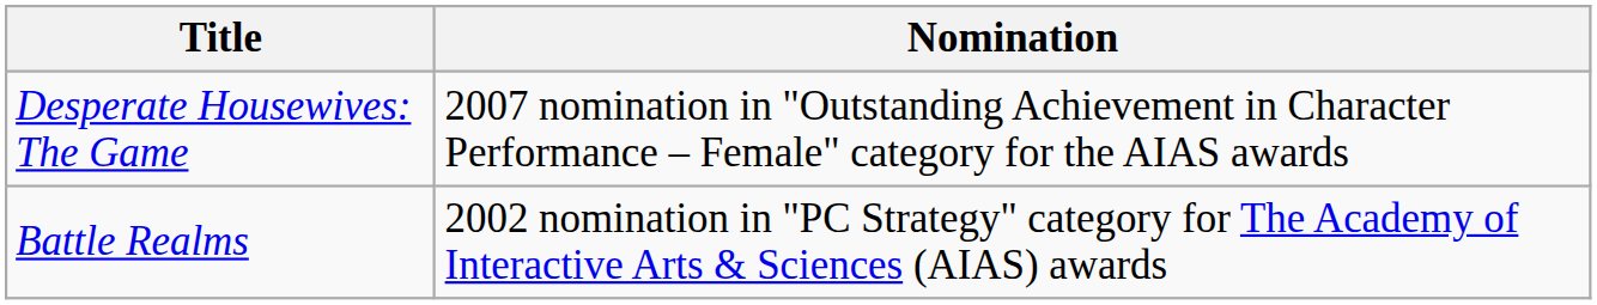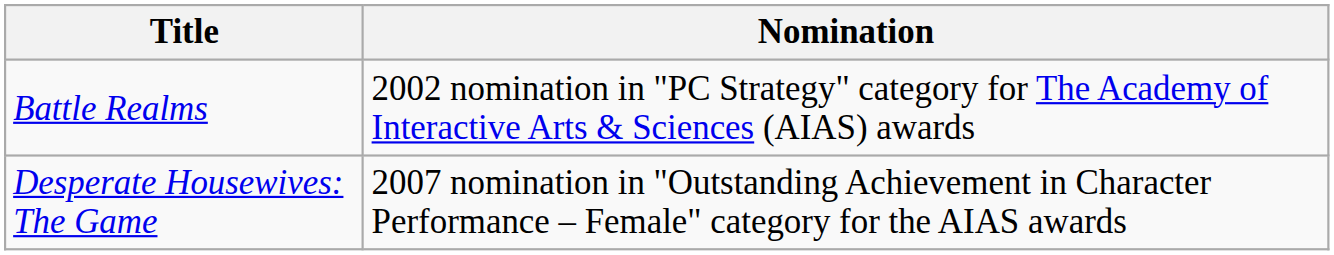rows swapped: Battle Realms <-> Desperate Housewives: The Game
